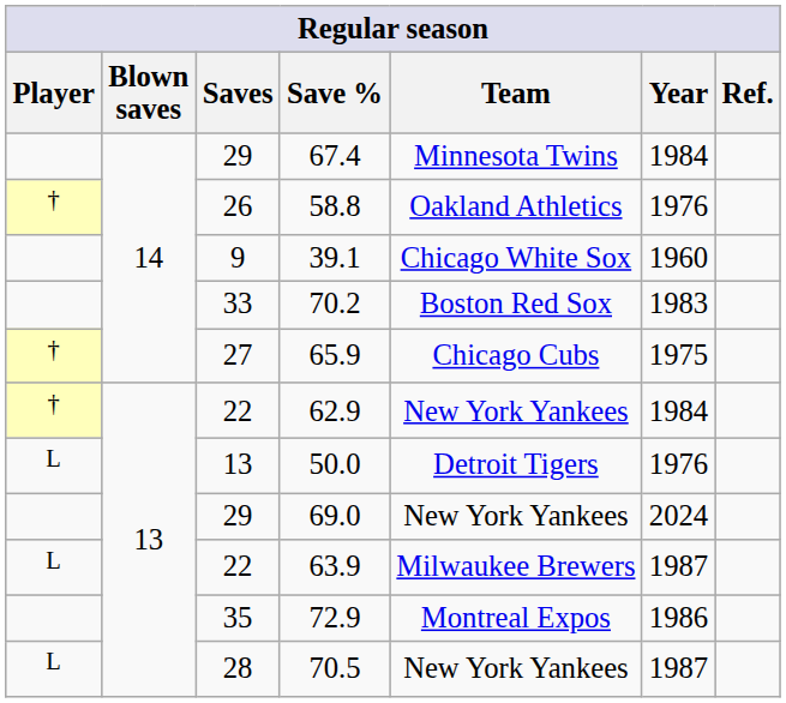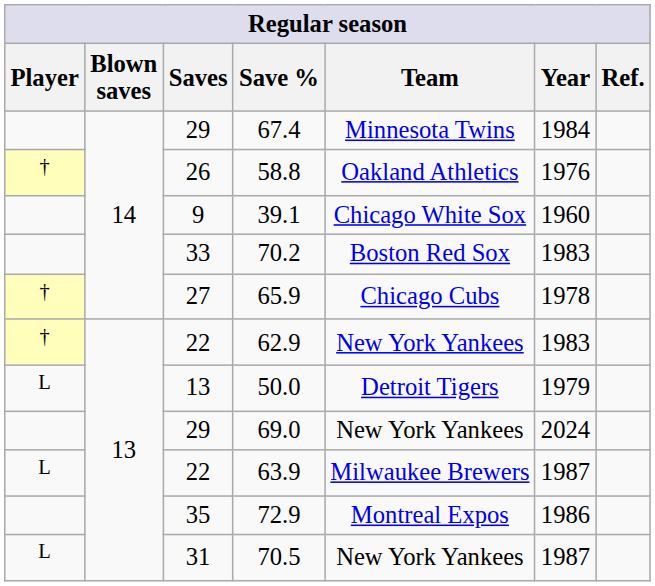65.9 | Year: 1975 -> 1978
62.9 | Year: 1984 -> 1983
50.0 | Year: 1976 -> 1979
70.5 | Saves: 28 -> 31
